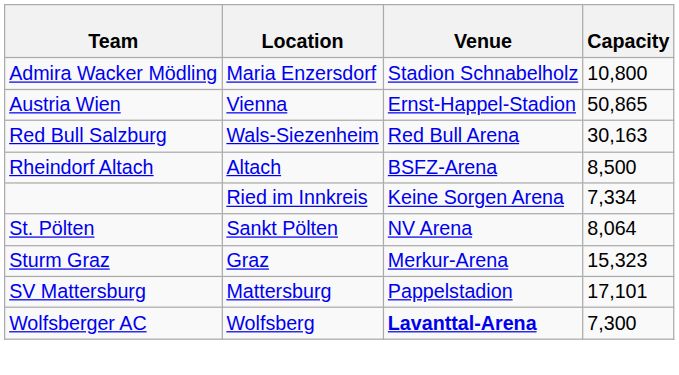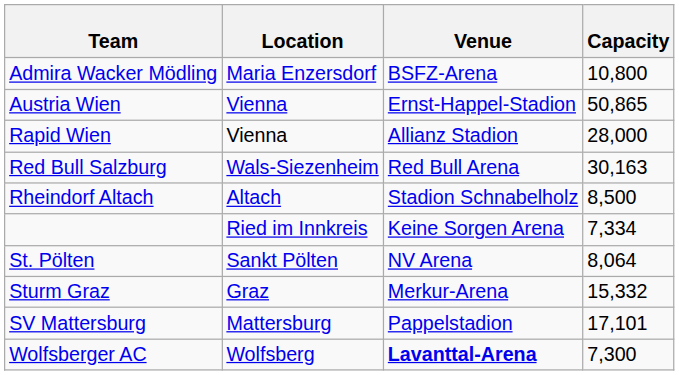Admira Wacker Mödling | Venue: Stadion Schnabelholz -> BSFZ-Arena
+ row: Rapid Wien | Vienna | Allianz Stadion | 28,000
Rheindorf Altach | Venue: BSFZ-Arena -> Stadion Schnabelholz
Sturm Graz | Capacity: 15,323 -> 15,332
